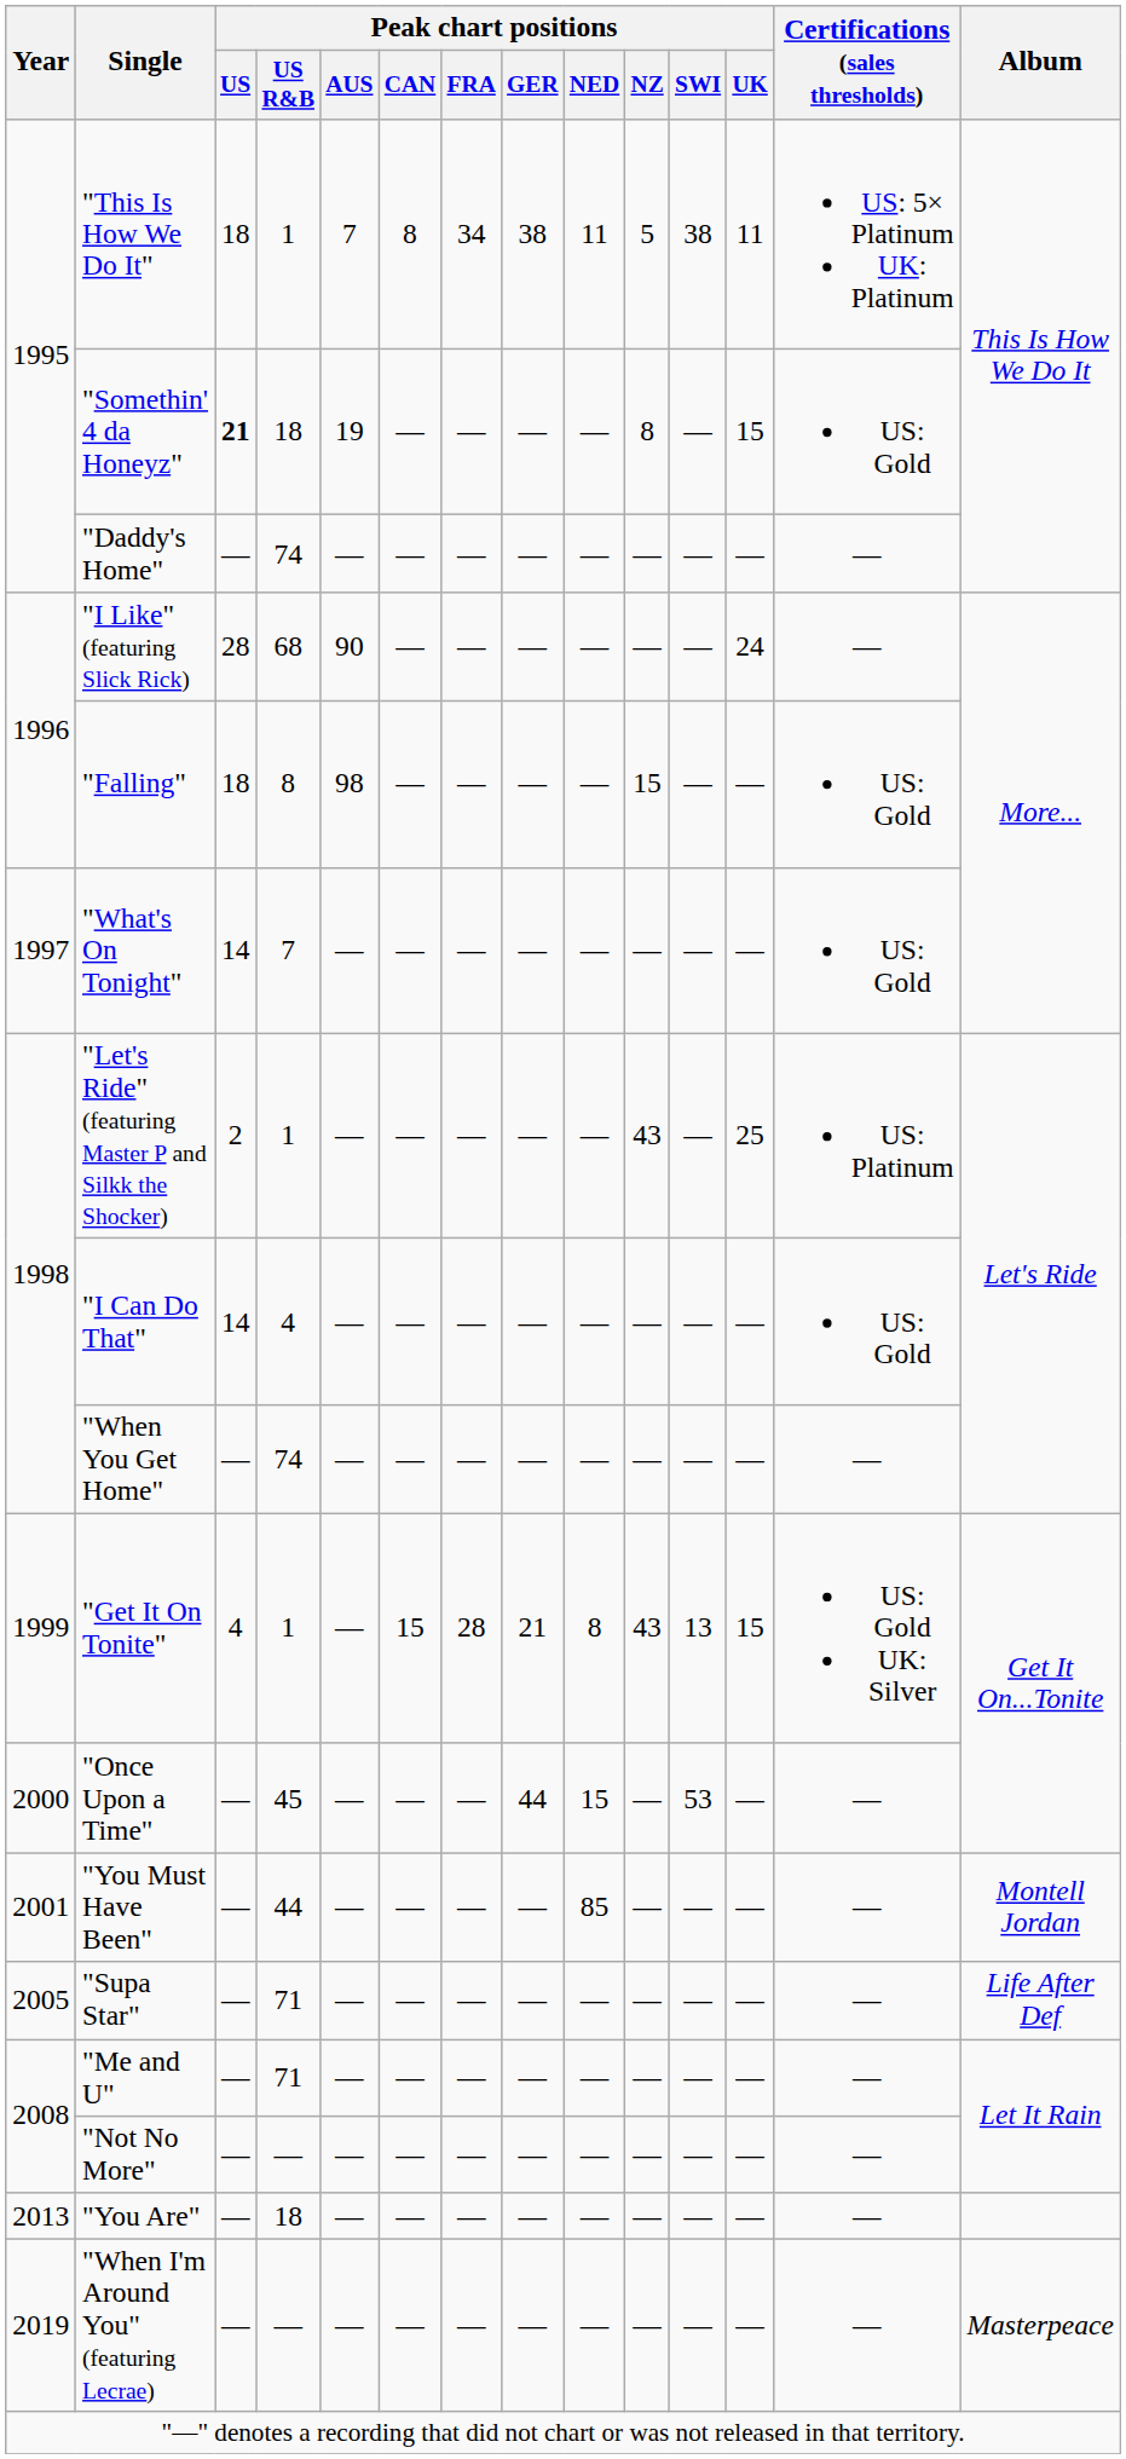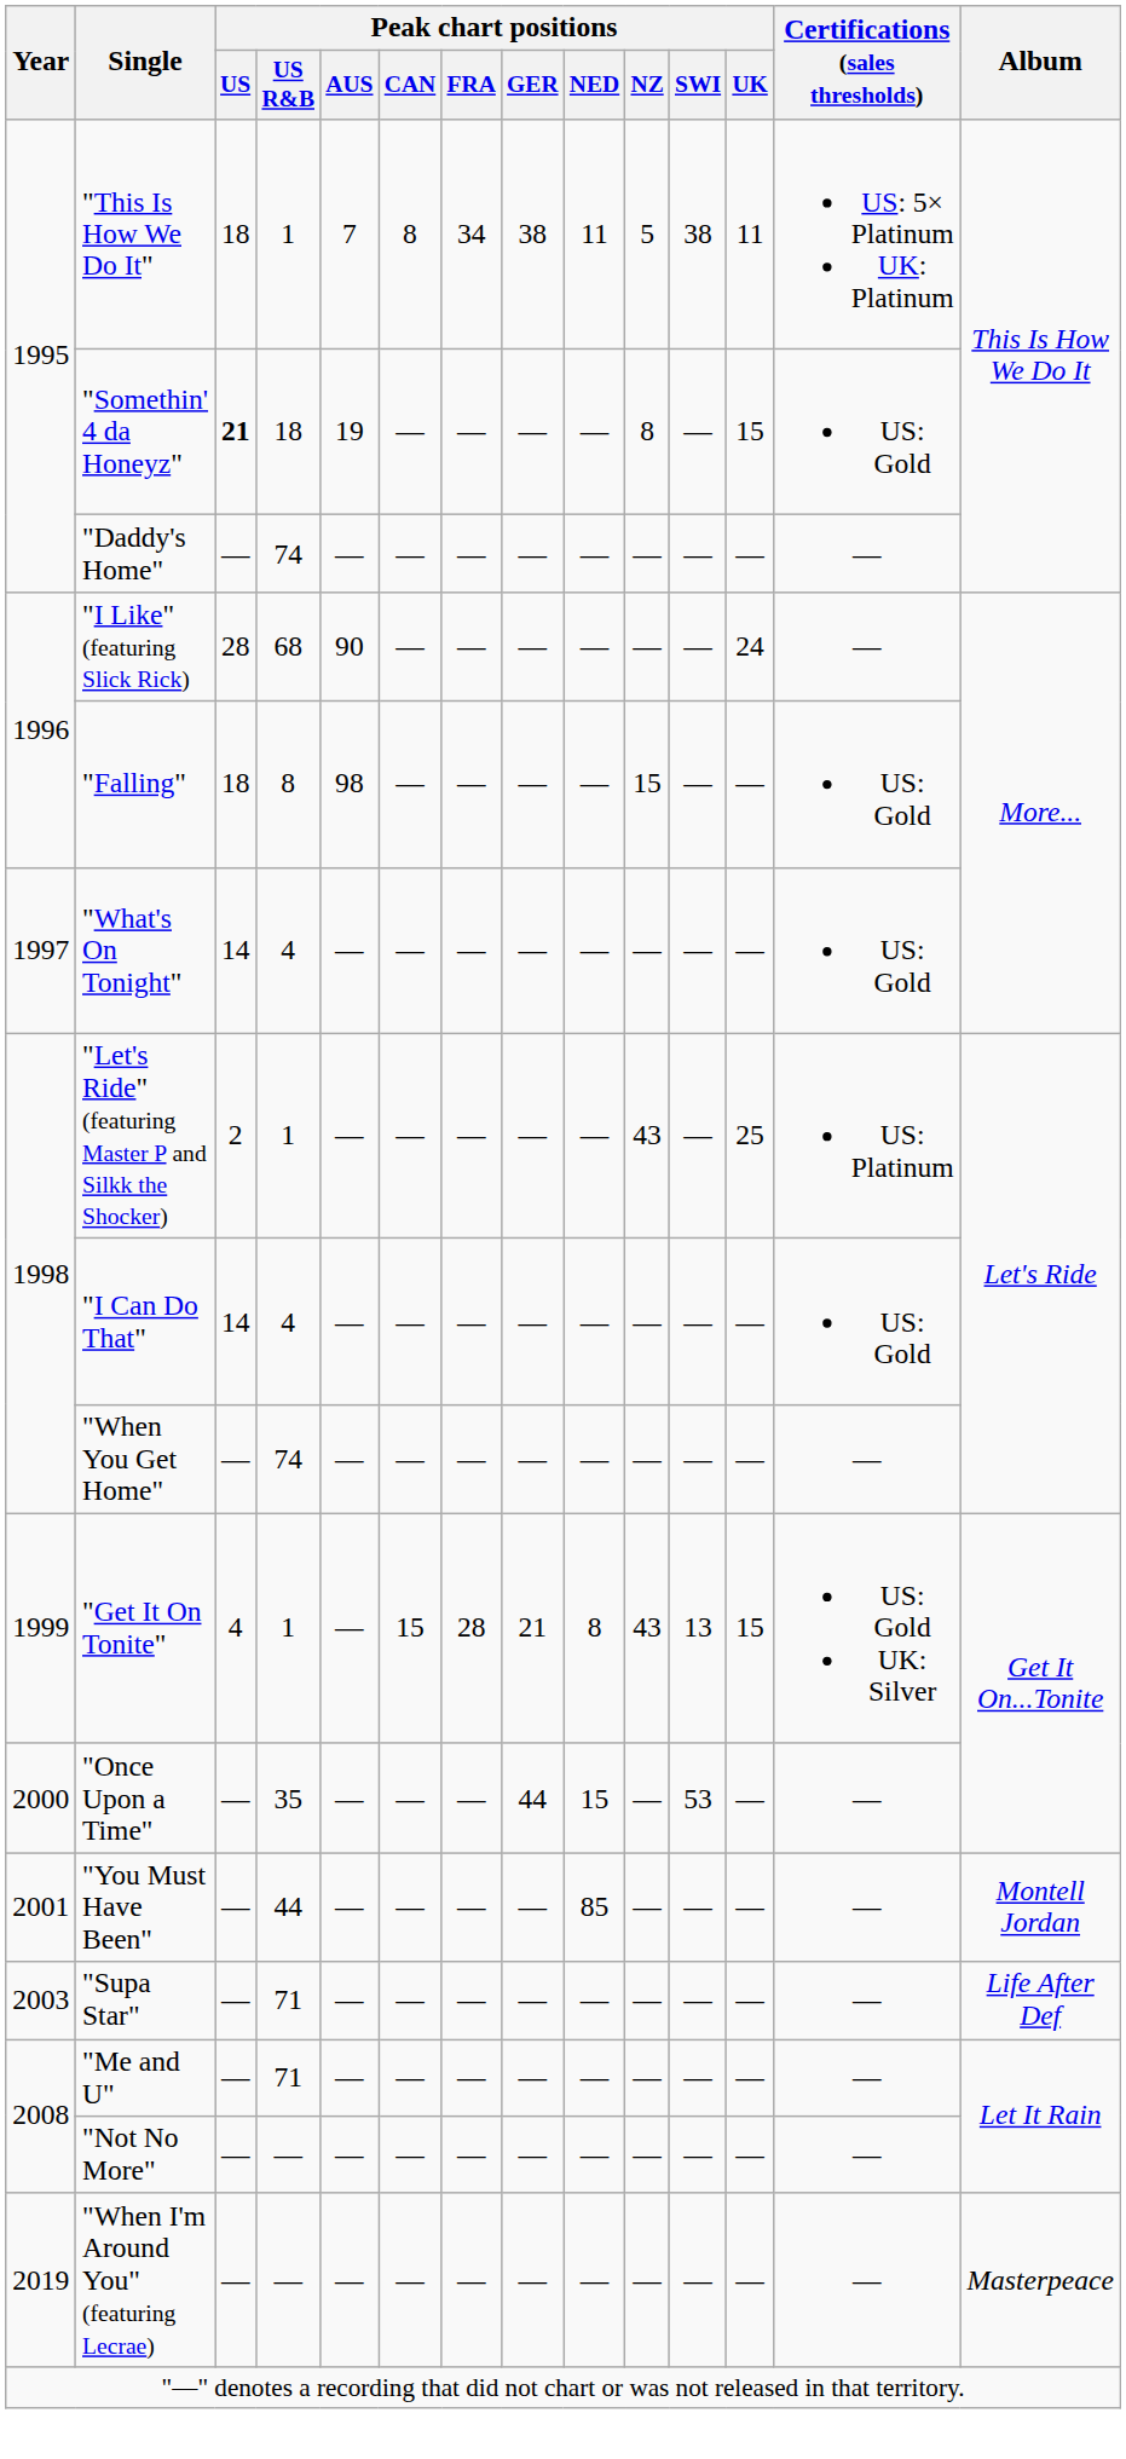"What's On Tonight" | Peak chart positions / US R&B: 7 -> 4
"Once Upon a Time" | Peak chart positions / US R&B: 45 -> 35
"Supa Star" | Year: 2005 -> 2003
- row: 2013 | "You Are" | — | 18 | — | — | — | — | — | — | — | — | —
